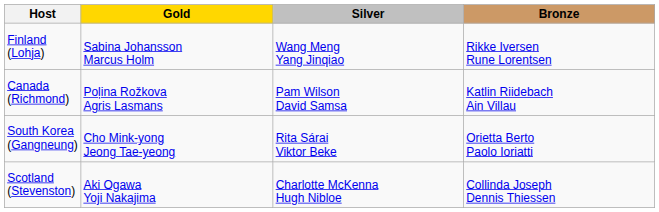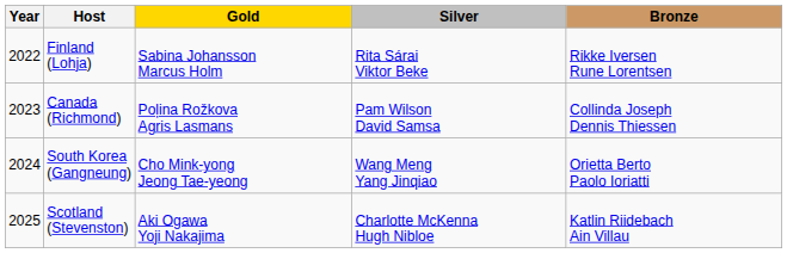+ column: Year | 2022 | 2023 | 2024 | 2025
Finland (Lohja) | Silver: Wang Meng Yang Jinqiao -> Rita Sárai Viktor Beke
Canada (Richmond) | Bronze: Katlin Riidebach Ain Villau -> Collinda Joseph Dennis Thiessen
South Korea (Gangneung) | Silver: Rita Sárai Viktor Beke -> Wang Meng Yang Jinqiao
Scotland (Stevenston) | Bronze: Collinda Joseph Dennis Thiessen -> Katlin Riidebach Ain Villau
